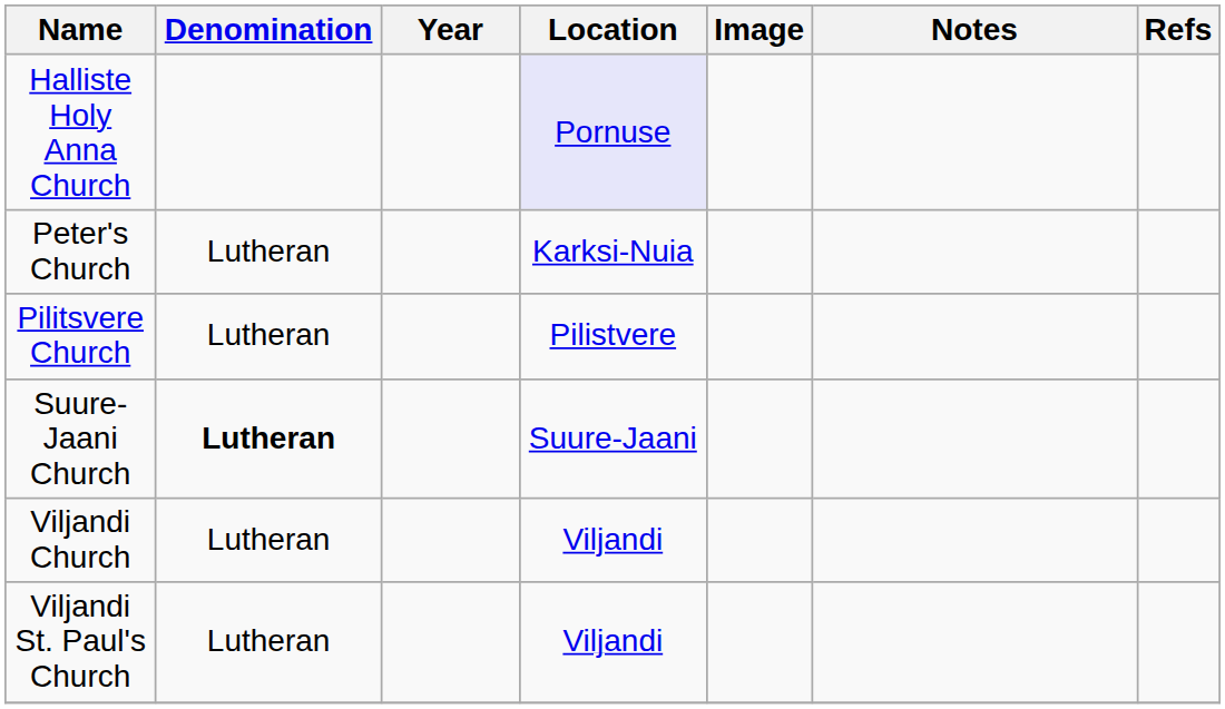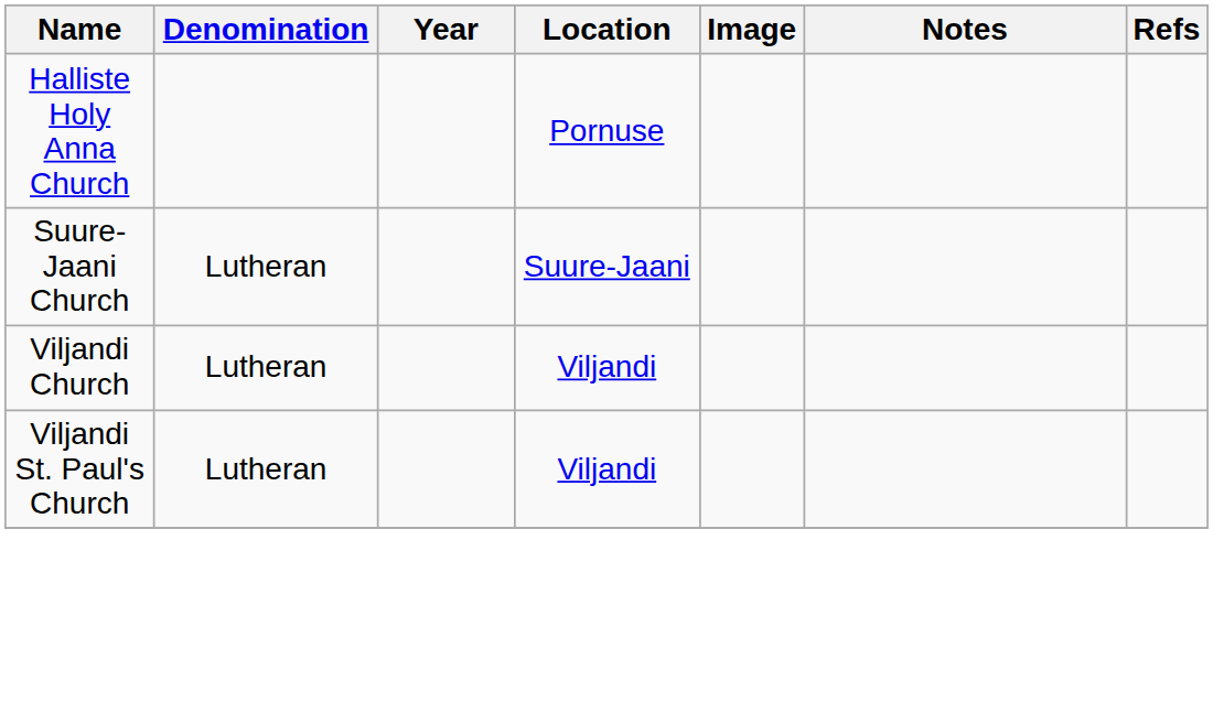Halliste Holy Anna Church | Location: lavender background -> no background
- row: Peter's Church | Lutheran | Karksi-Nuia
- row: Pilitsvere Church | Lutheran | Pilistvere
Suure-Jaani Church | Denomination: bold -> normal
